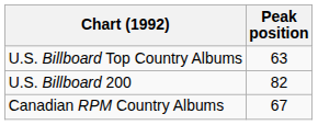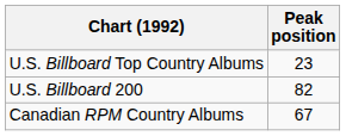U.S. Billboard Top Country Albums | Peak position: 63 -> 23
